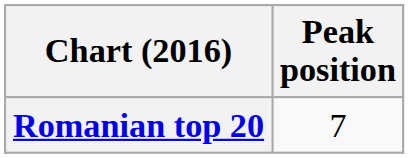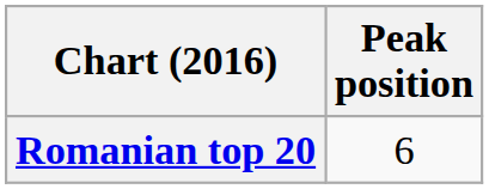Romanian top 20 | Peak position: 7 -> 6
